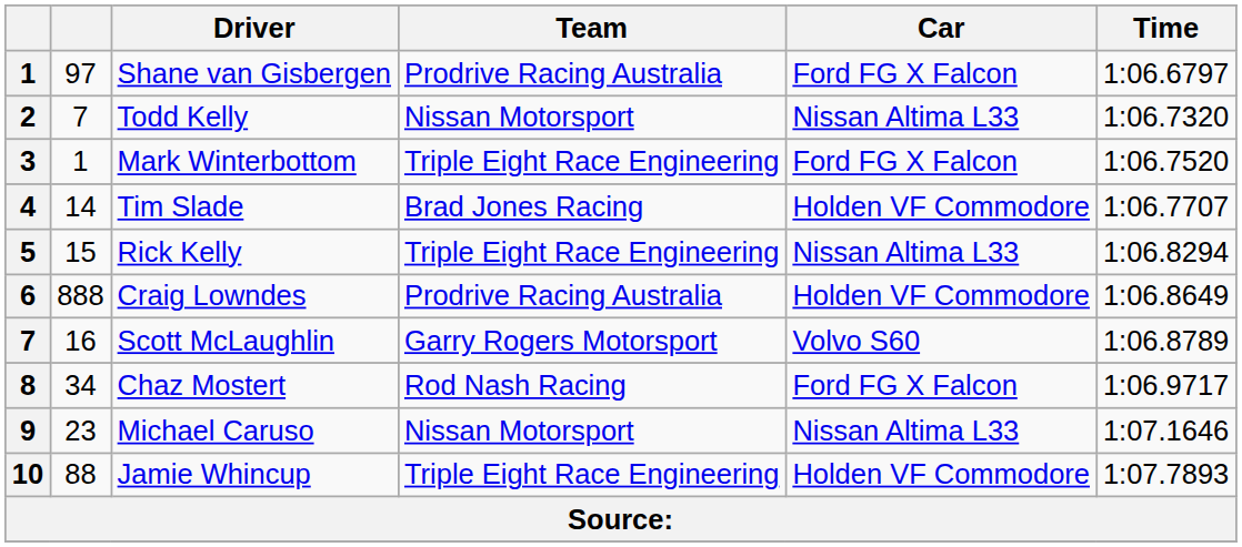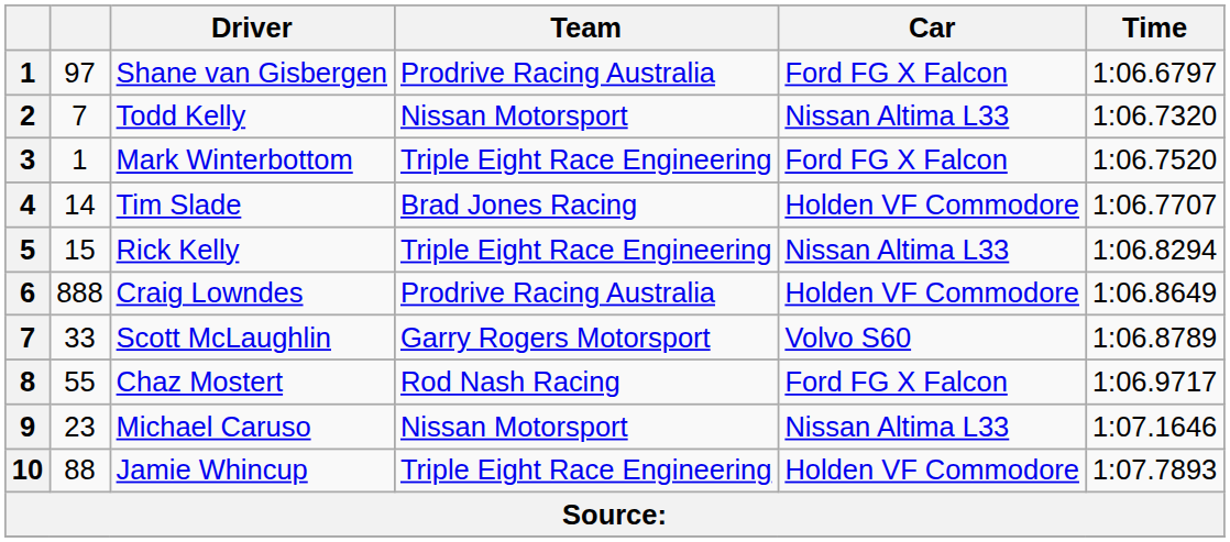Scott McLaughlin | column 2: 16 -> 33
Chaz Mostert | column 2: 34 -> 55
